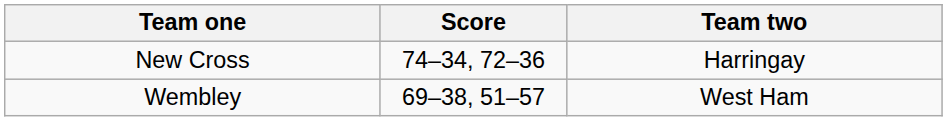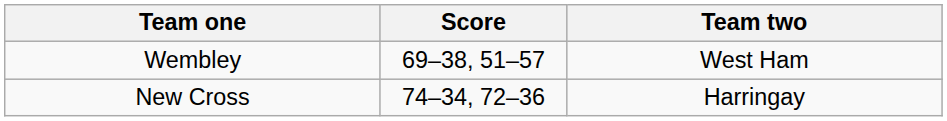rows swapped: Wembley <-> New Cross
